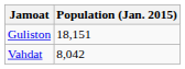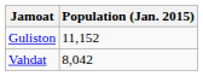Guliston | Population (Jan. 2015): 18,151 -> 11,152
